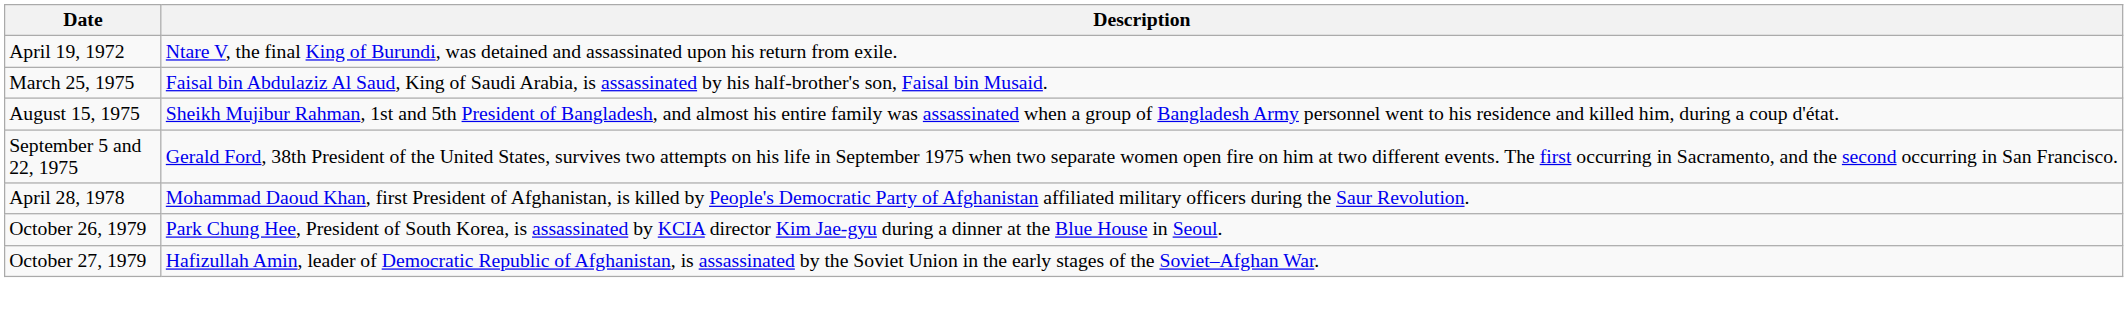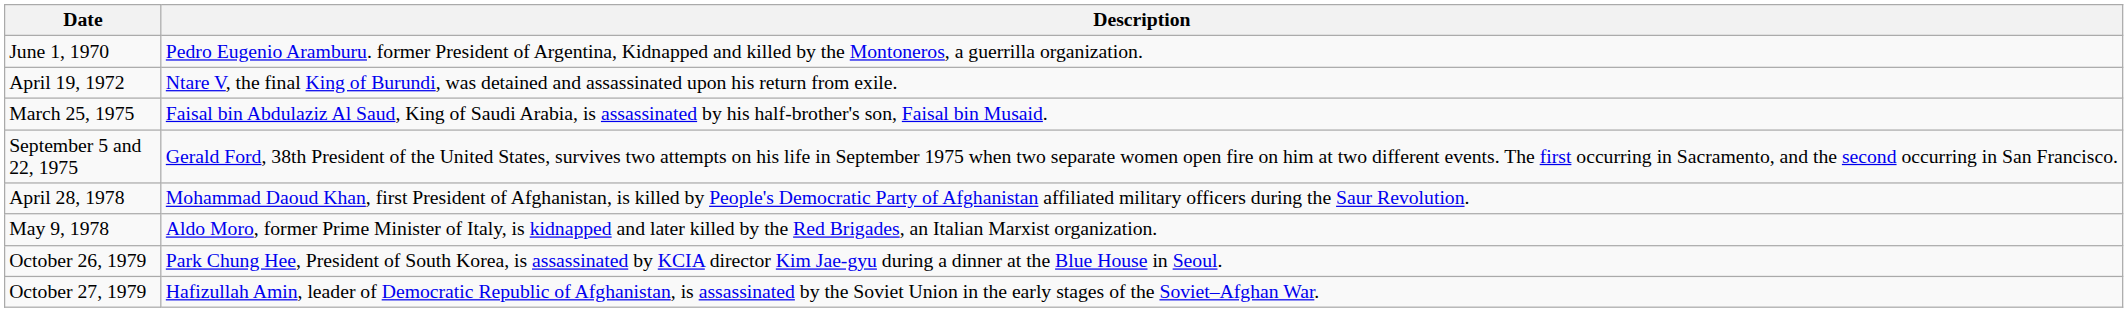+ row: June 1, 1970 | Pedro Eugenio Aramburu. former President of Argentina, Kidnapped and killed by the Montoneros, a guerrilla organization.
- row: August 15, 1975 | Sheikh Mujibur Rahman, 1st and 5th President of Bangladesh, and almost his entire family was assassinated when a group of Bangladesh Army personnel went to his residence and killed him, during a coup d'état.
+ row: May 9, 1978 | Aldo Moro, former Prime Minister of Italy, is kidnapped and later killed by the Red Brigades, an Italian Marxist organization.
